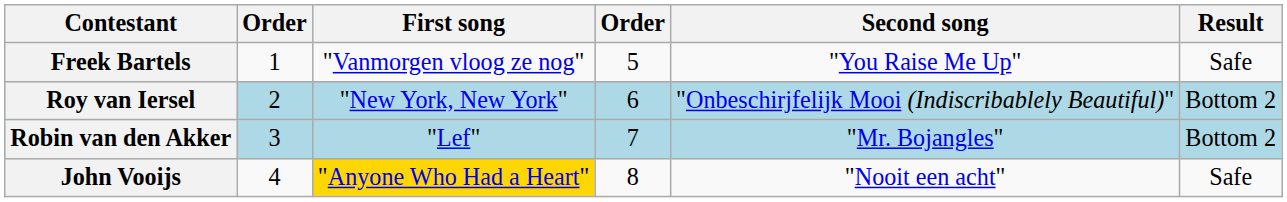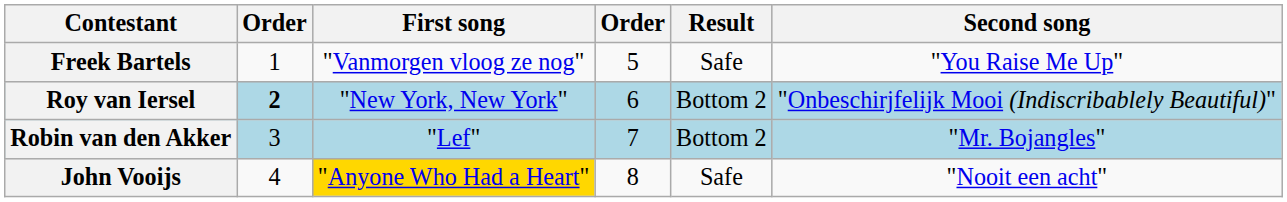columns swapped: Second song <-> Result
Roy van Iersel | column 2: normal -> bold
